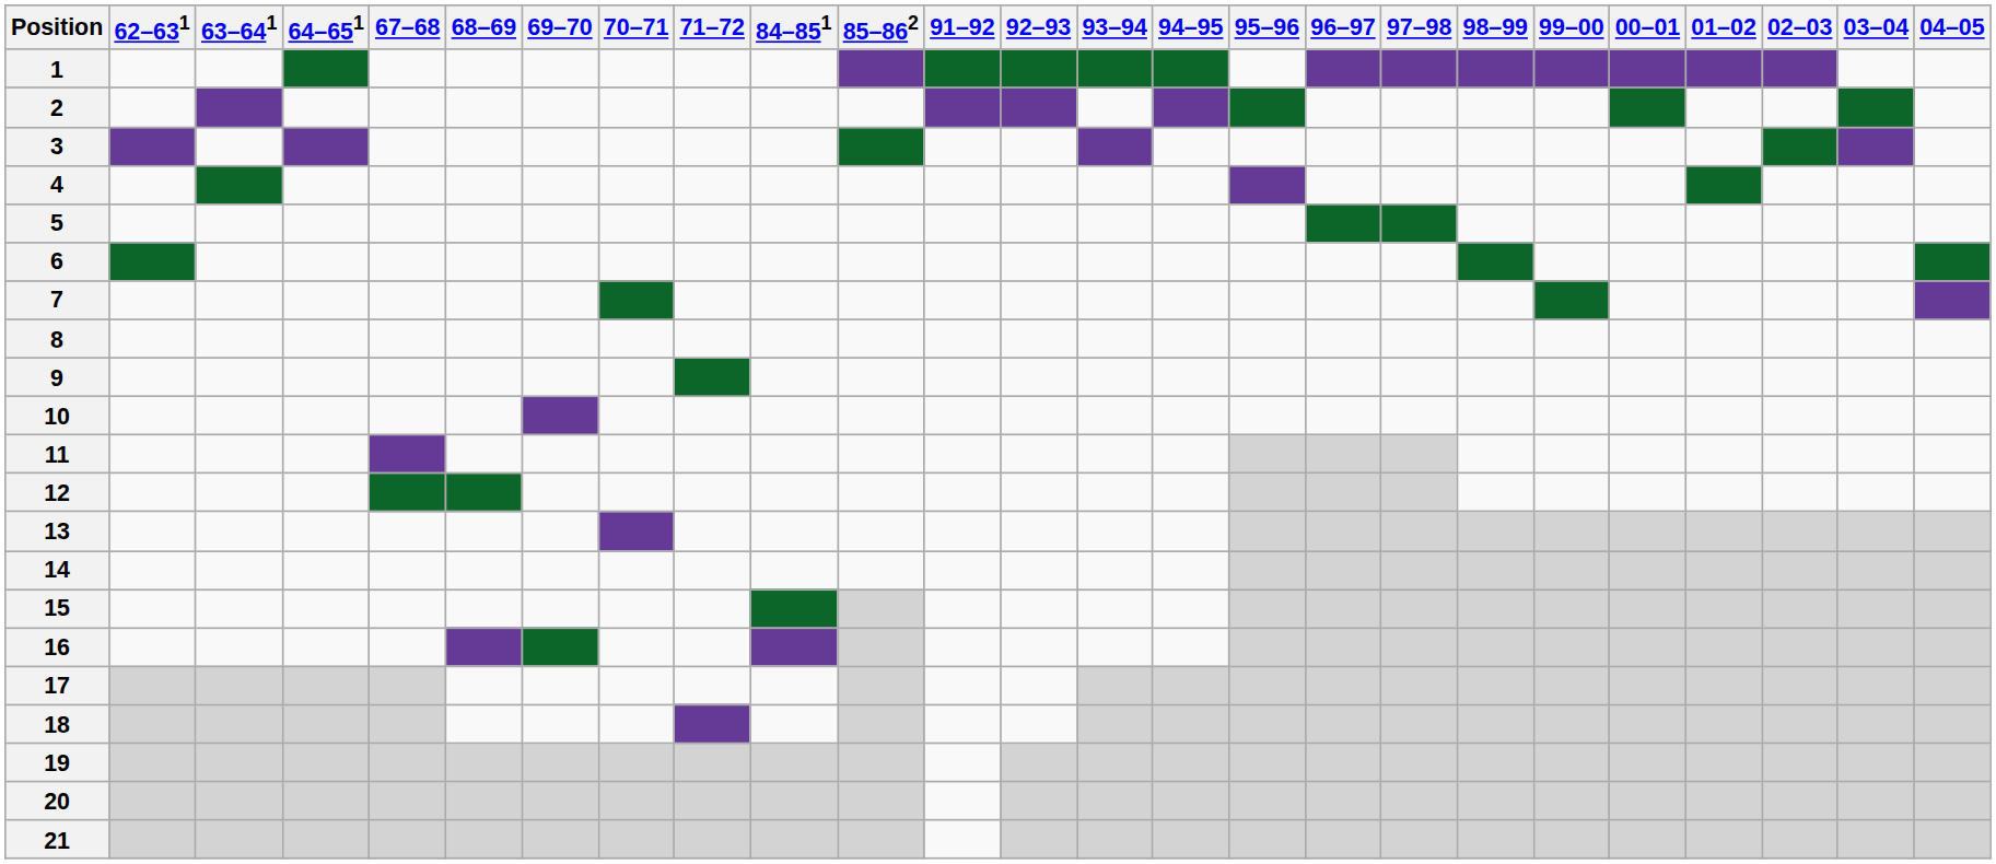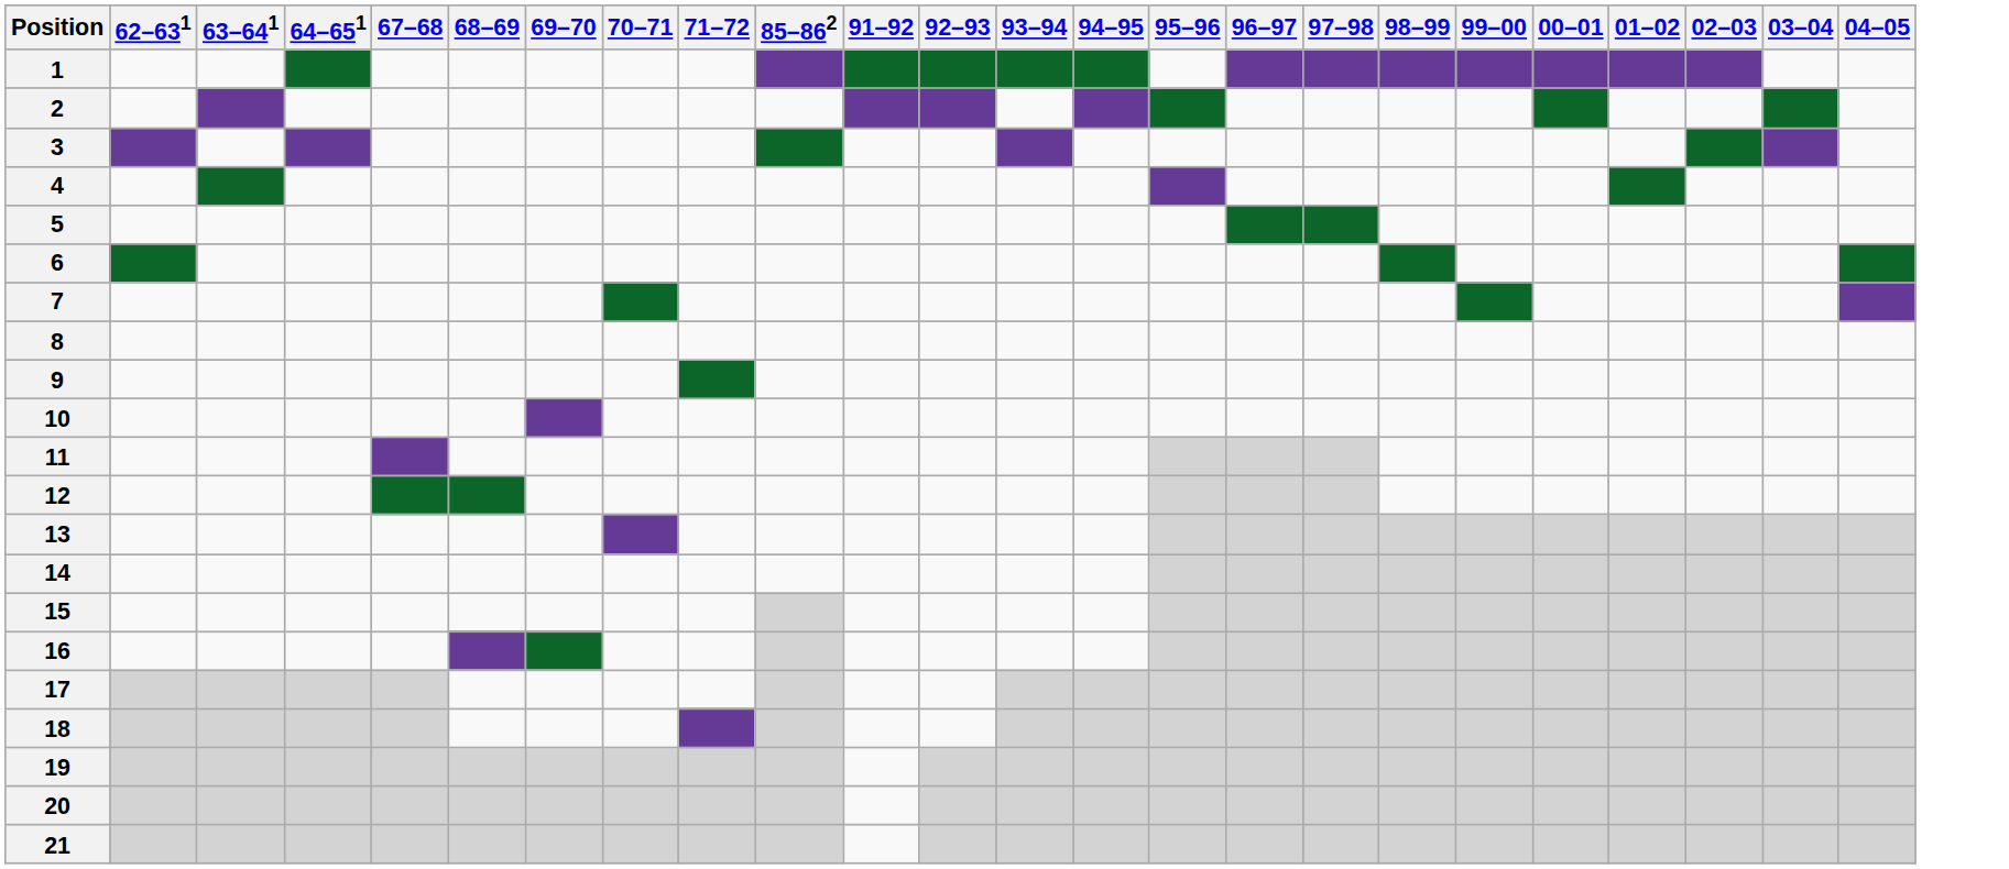- column: 84–851
